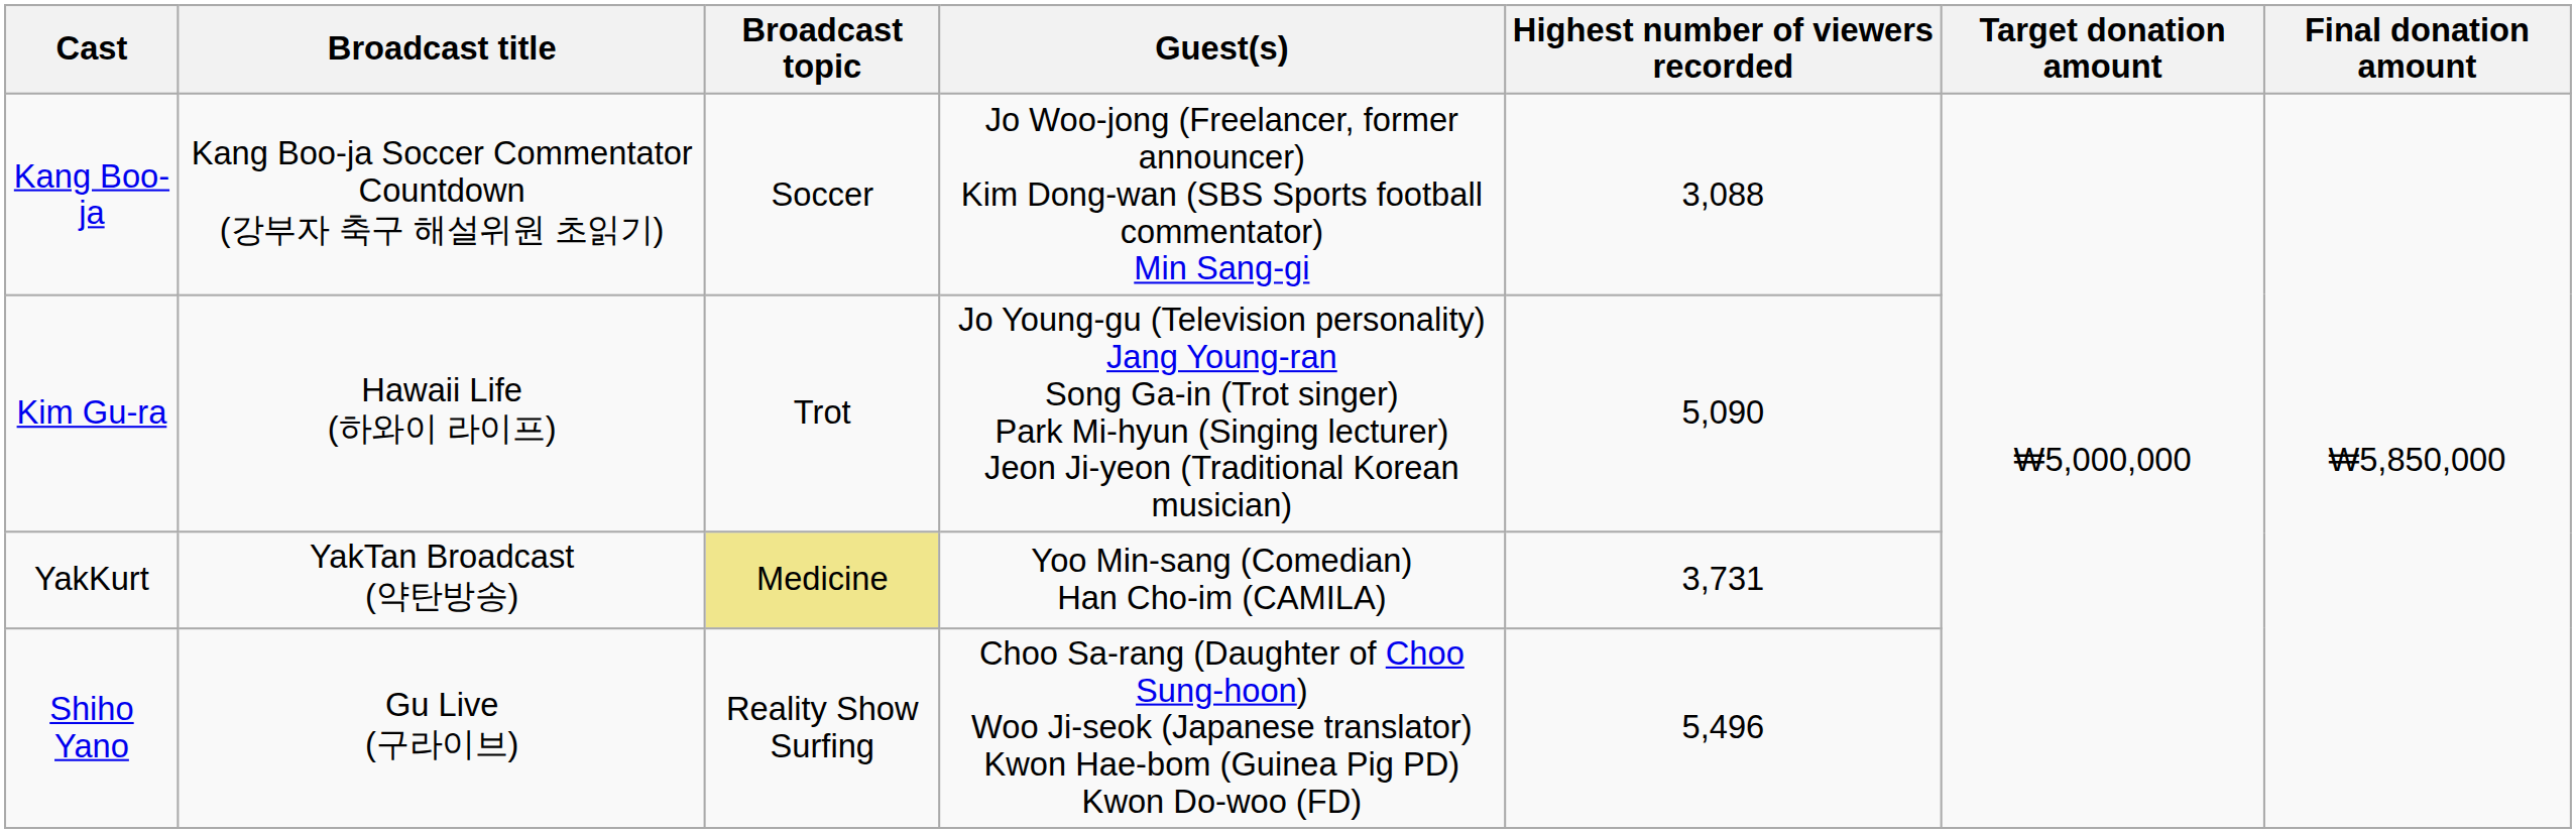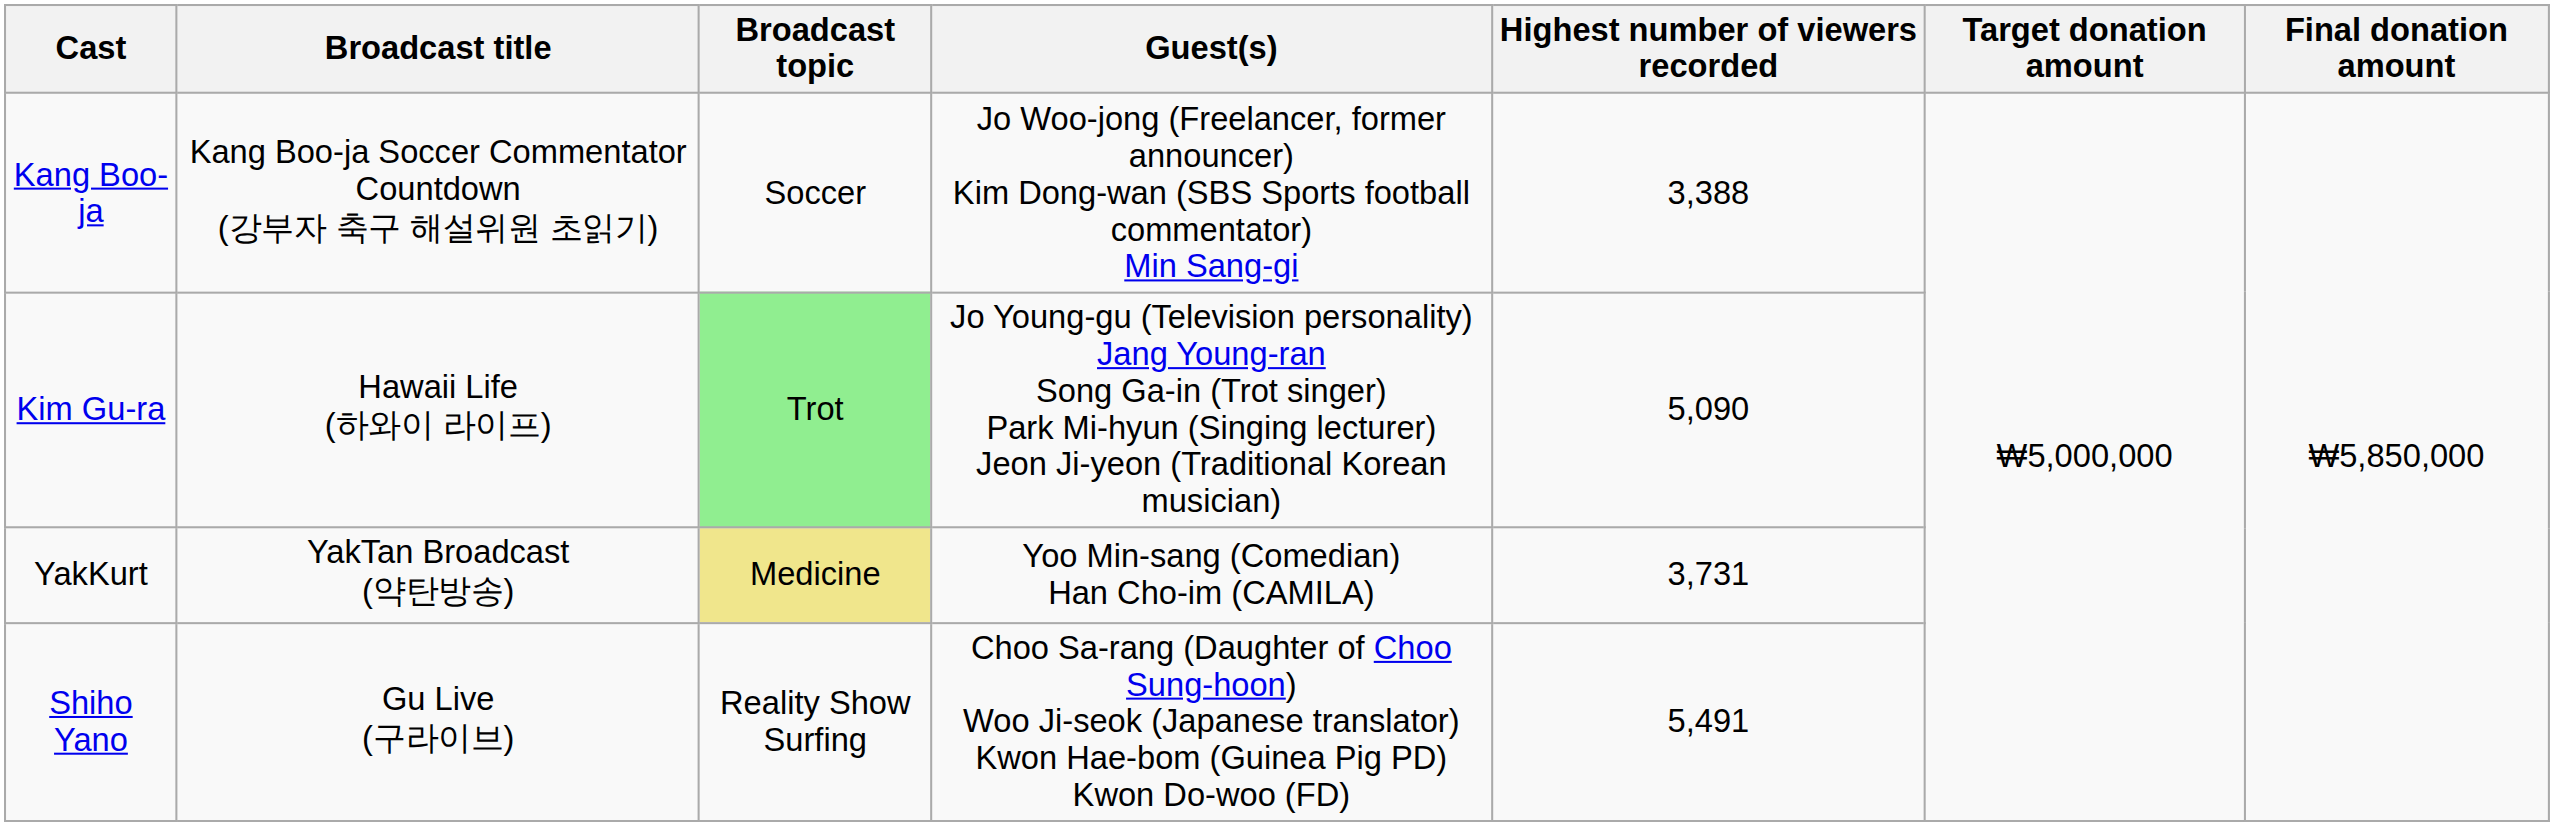Kang Boo-ja | Highest number of viewers recorded: 3,088 -> 3,388
Kim Gu-ra | Broadcast topic: no background -> lightgreen background
Shiho Yano | Highest number of viewers recorded: 5,496 -> 5,491
